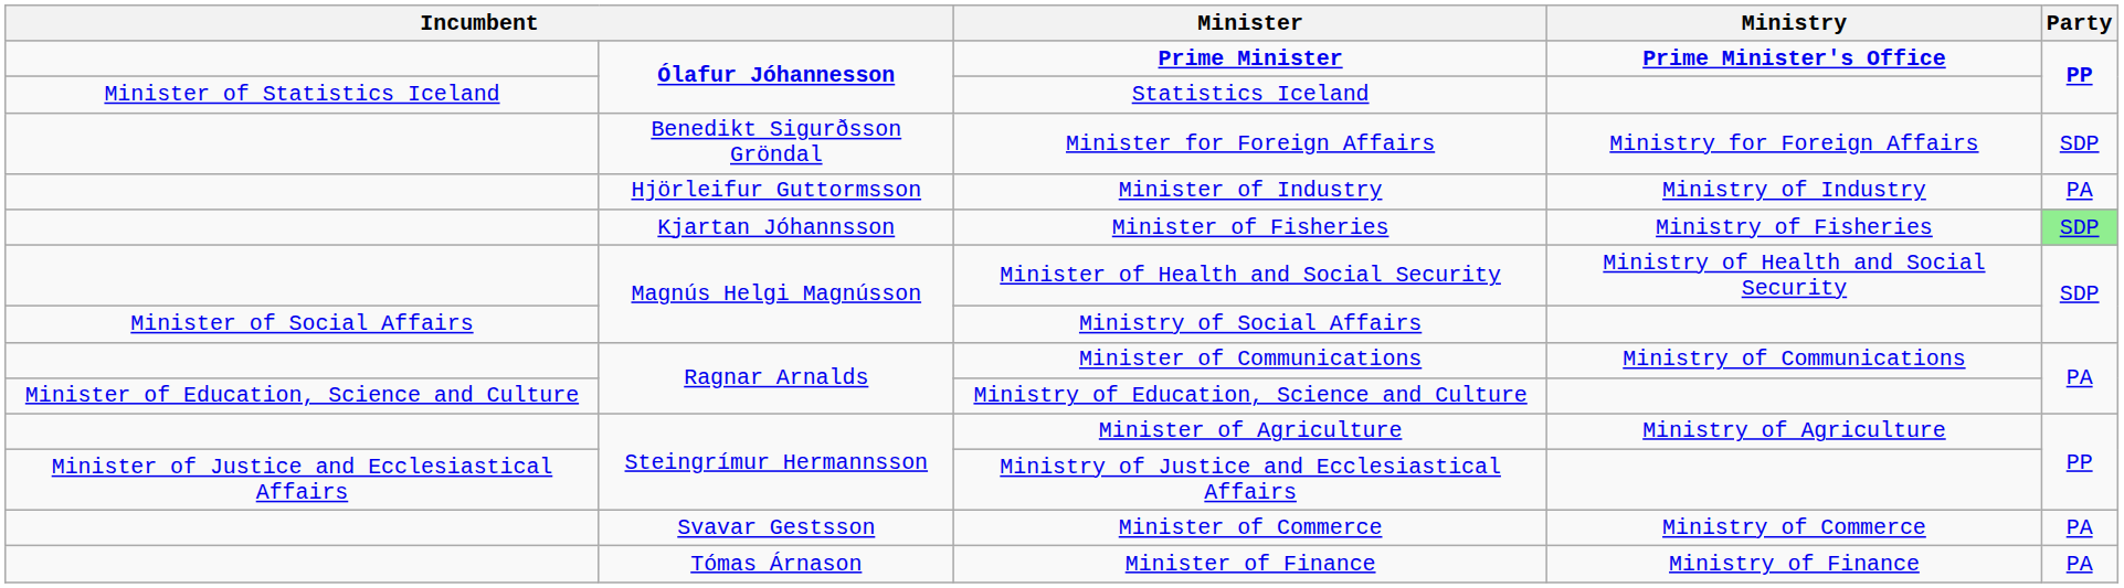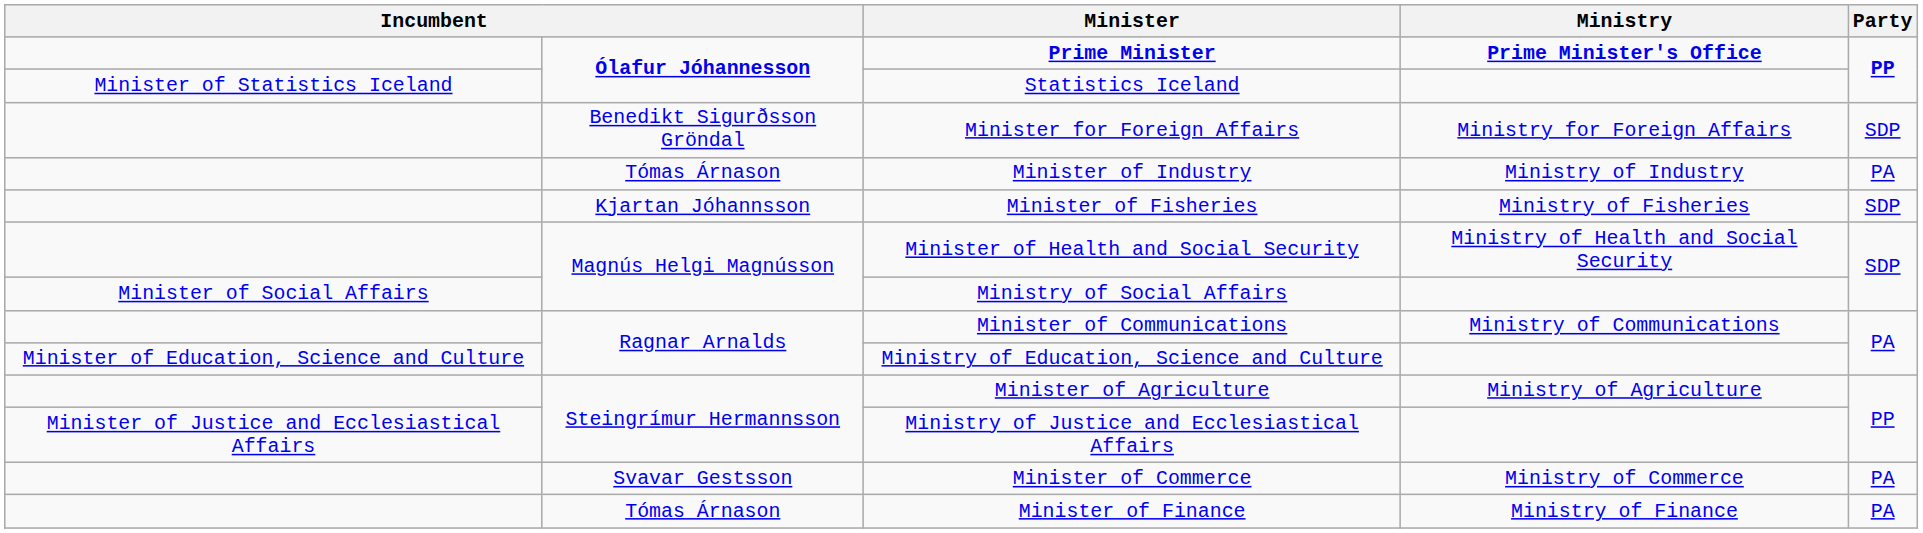Minister of Industry | column 2: Hjörleifur Guttormsson -> Tómas Árnason
Minister of Fisheries | Party: lightgreen background -> no background
